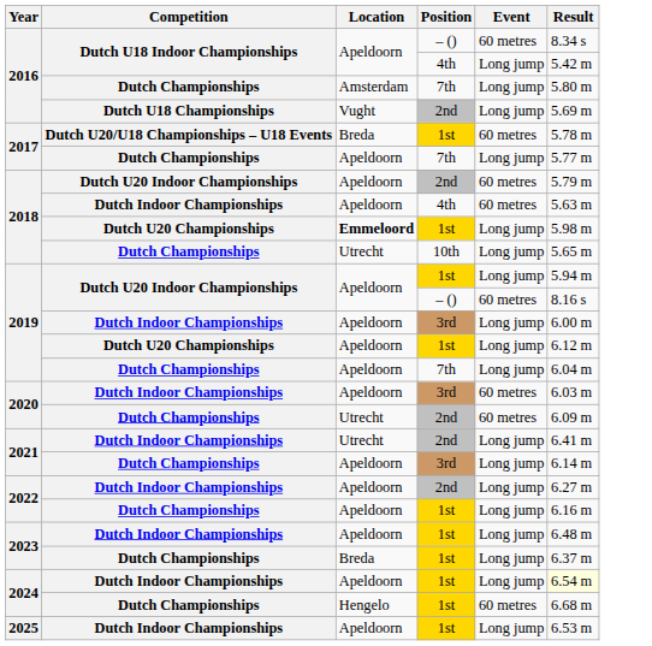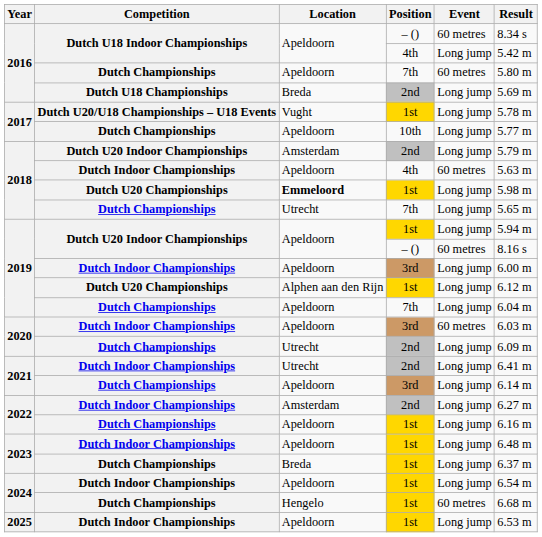2016 / Dutch Championships | Location: Amsterdam -> Apeldoorn
2016 / Dutch Championships | Event: Long jump -> 60 metres
2016 / Dutch U18 Championships | Location: Vught -> Breda
2017 / Dutch U20/U18 Championships – U18 Events | Location: Breda -> Vught
2017 / Dutch U20/U18 Championships – U18 Events | Event: 60 metres -> Long jump
2017 / Dutch Championships | Position: 7th -> 10th
2018 / Dutch U20 Indoor Championships | Location: Apeldoorn -> Amsterdam
2018 / Dutch U20 Indoor Championships | Event: 60 metres -> Long jump
2018 / Dutch Championships | Position: 10th -> 7th
2019 / Dutch U20 Championships | Location: Apeldoorn -> Alphen aan den Rijn
2020 / Dutch Championships | Event: 60 metres -> Long jump
2022 / Dutch Indoor Championships | Location: Apeldoorn -> Amsterdam
2024 / Dutch Indoor Championships | Result: lightyellow background -> no background
